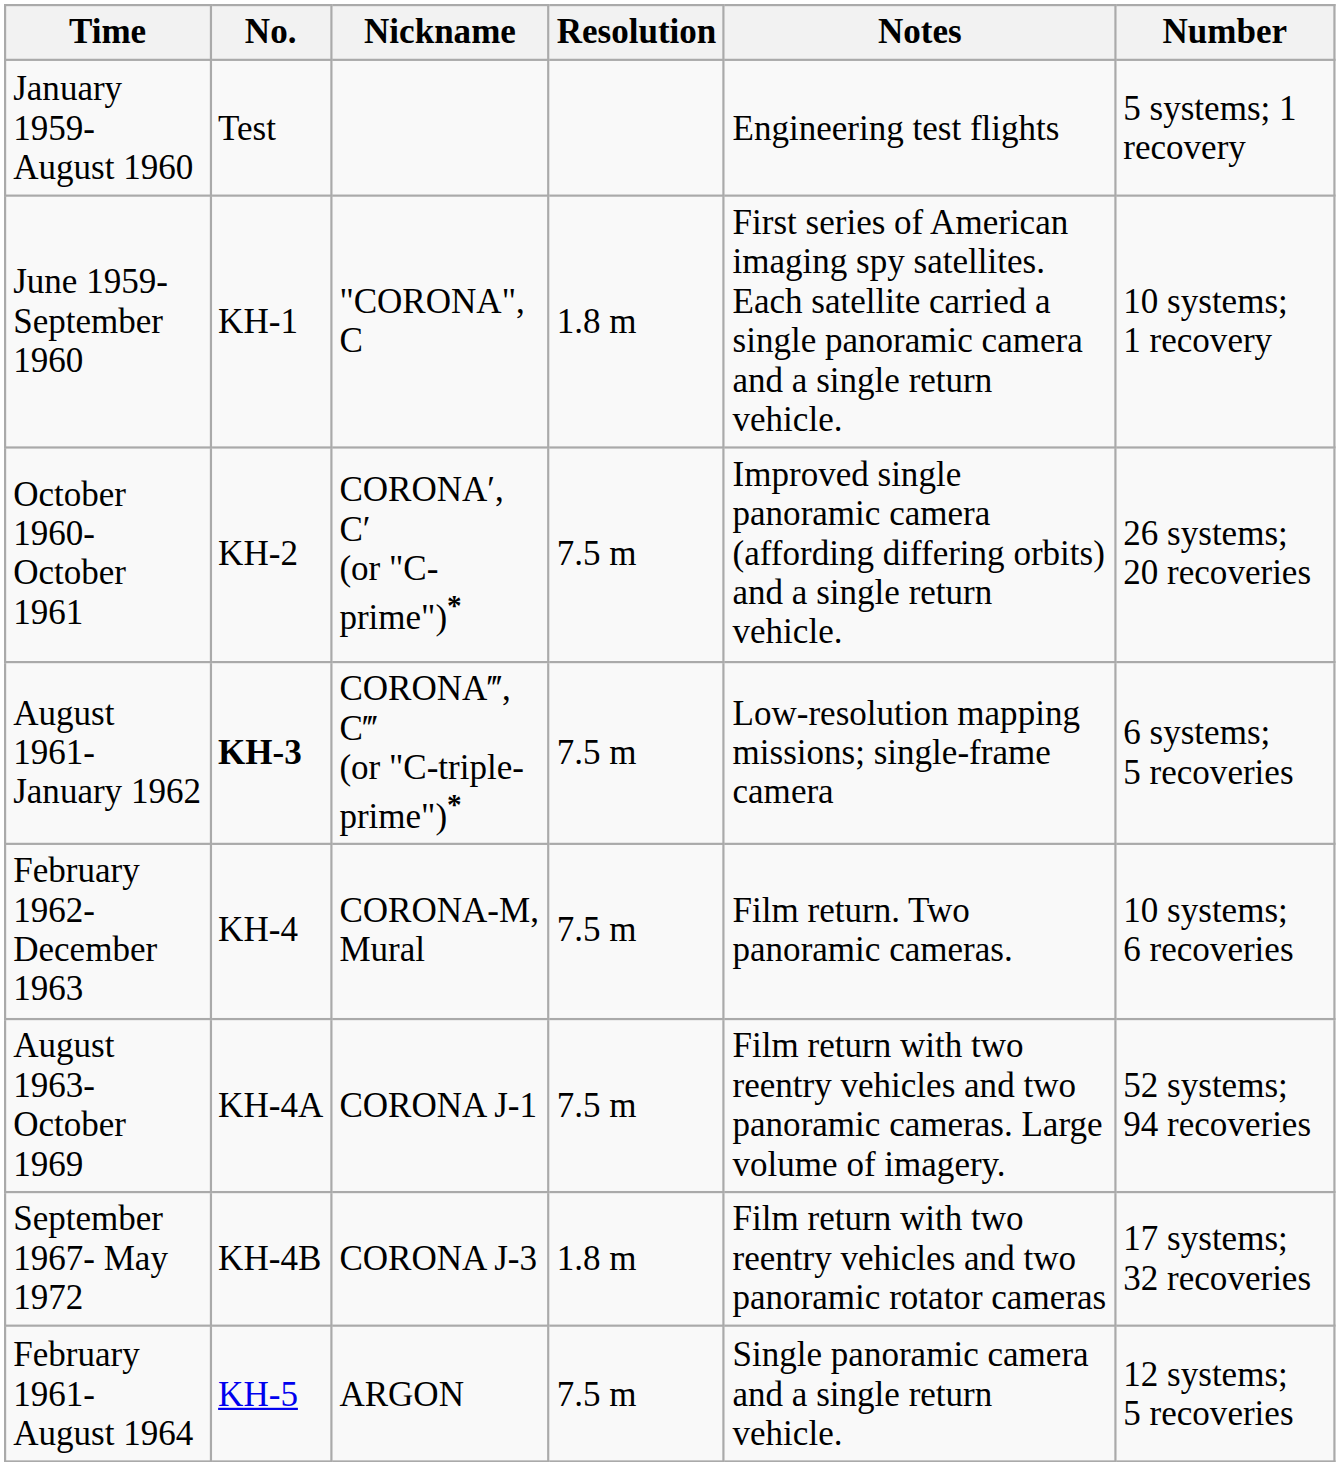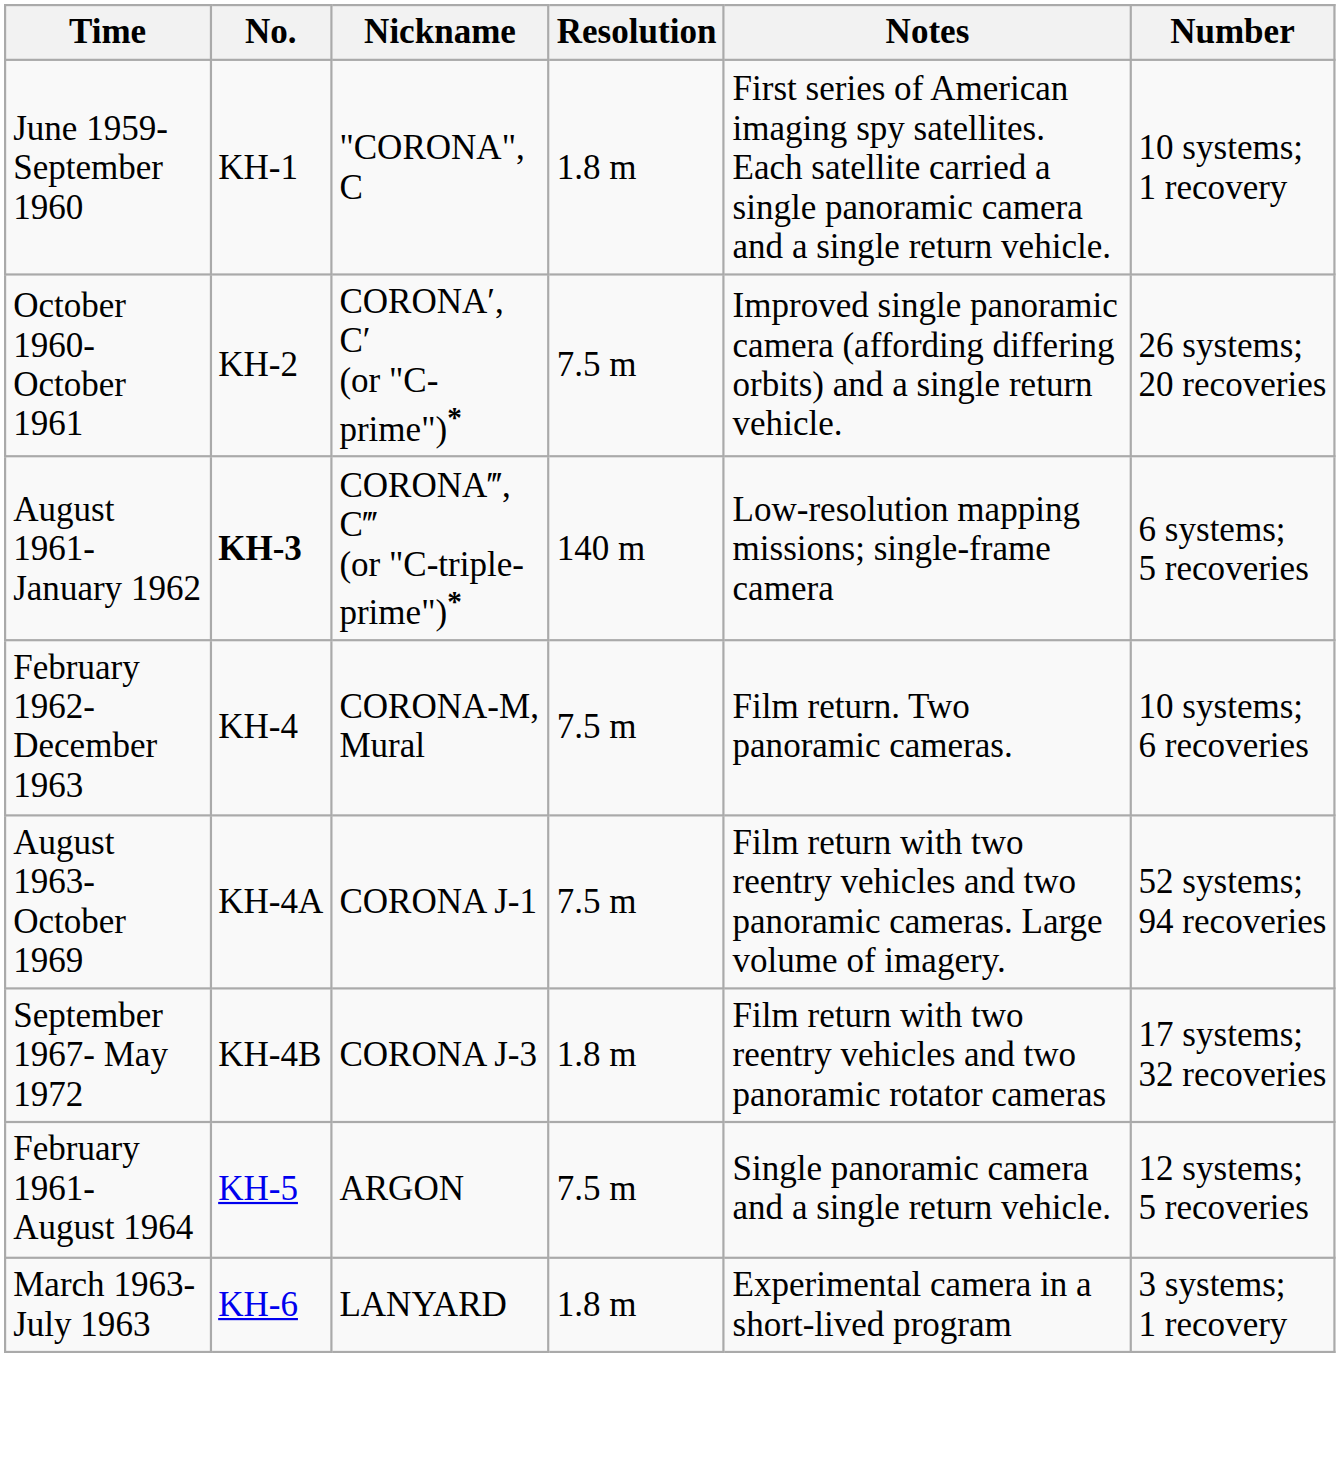- row: January 1959- August 1960 | Test | Engineering test flights | 5 systems; 1 recovery
August 1961- January 1962 | Resolution: 7.5 m -> 140 m
+ row: March 1963-July 1963 | KH-6 | LANYARD | 1.8 m | Experimental camera in a short-lived program | 3 systems; 1 recovery
